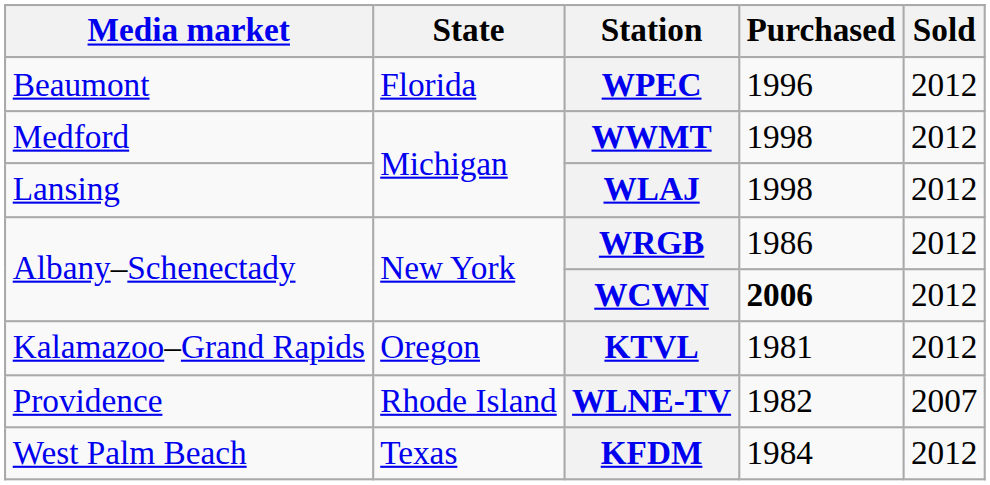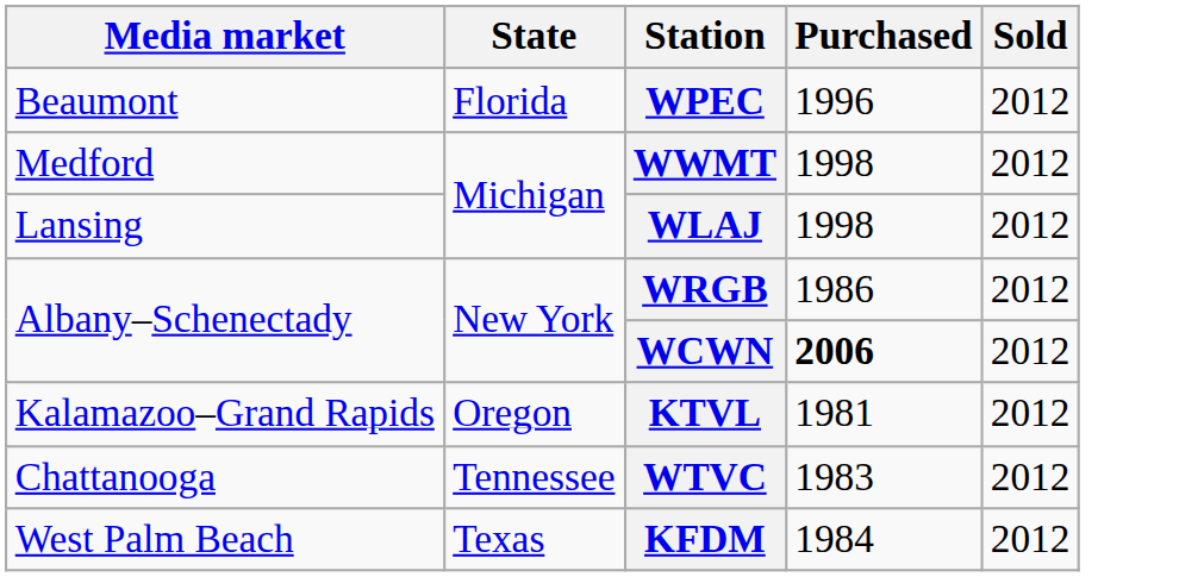- row: Providence | Rhode Island | WLNE-TV | 1982 | 2007
+ row: Chattanooga | Tennessee | WTVC | 1983 | 2012
